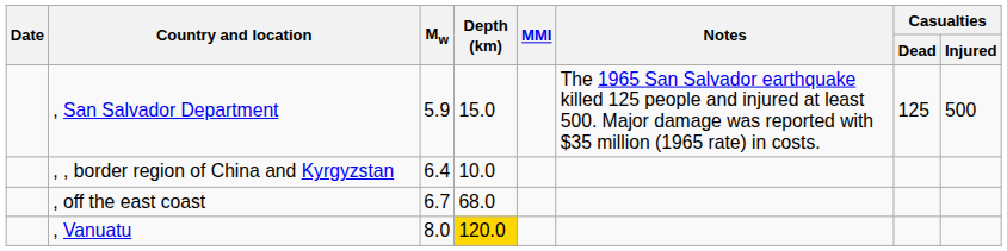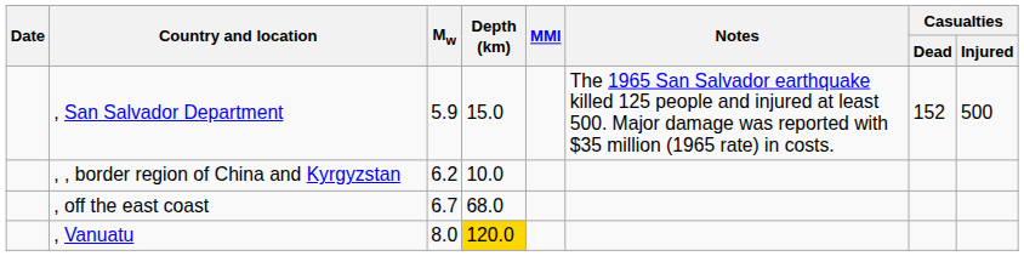, San Salvador Department | Casualties / Dead: 125 -> 152
, , border region of China and Kyrgyzstan | Mw: 6.4 -> 6.2
